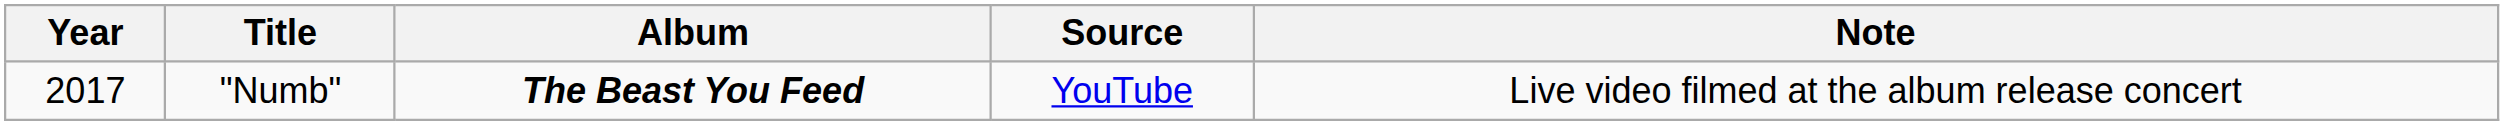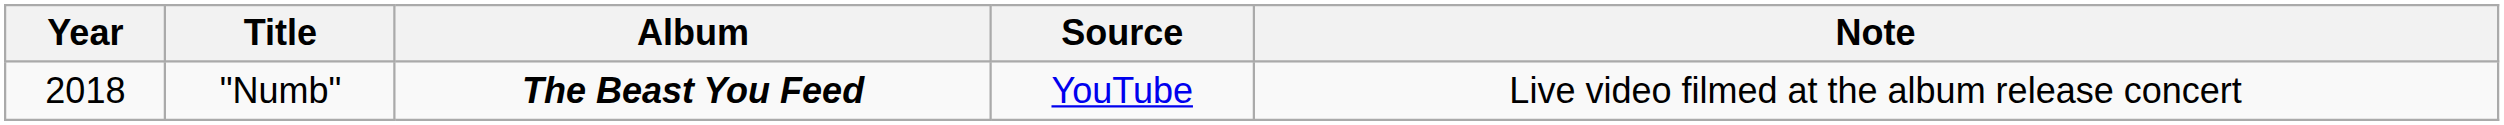"Numb" | Year: 2017 -> 2018
